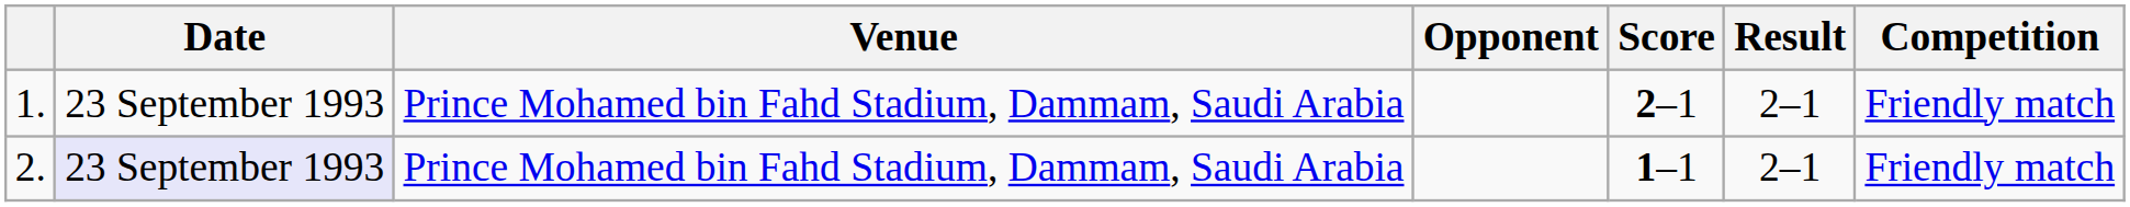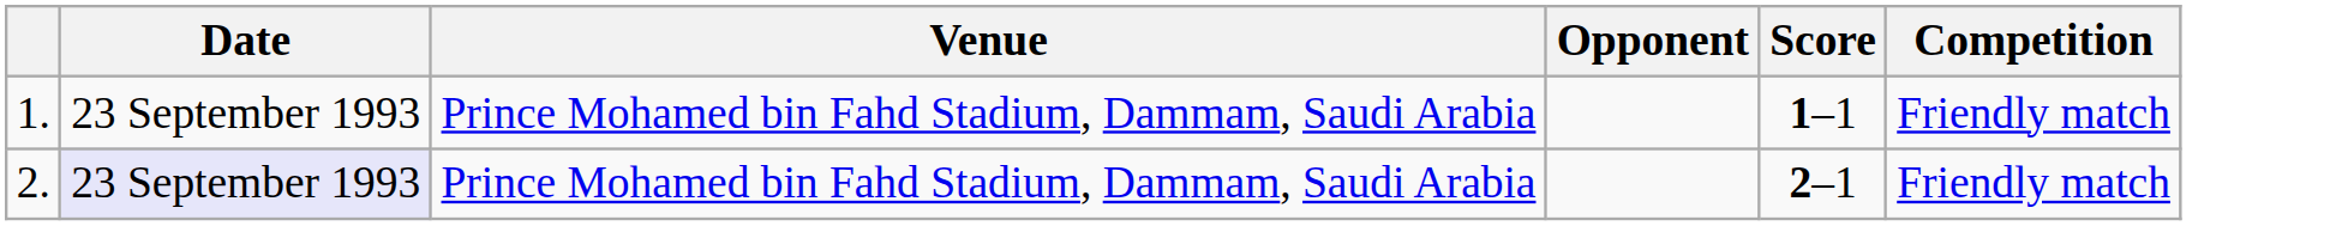- column: Result | 2–1 | 2–1
1. | Score: 2–1 -> 1–1
2. | Score: 1–1 -> 2–1
